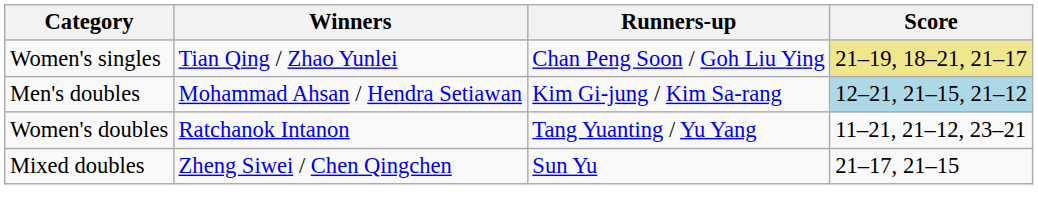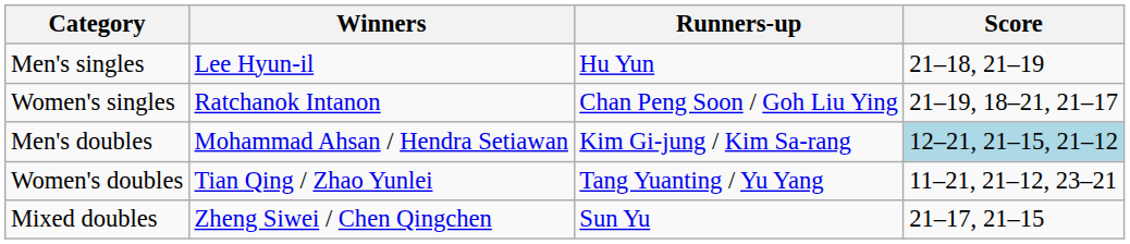+ row: Men's singles | Lee Hyun-il | Hu Yun | 21–18, 21–19
Women's singles | Winners: Tian Qing / Zhao Yunlei -> Ratchanok Intanon
Women's singles | Score: khaki background -> no background
Women's doubles | Winners: Ratchanok Intanon -> Tian Qing / Zhao Yunlei
